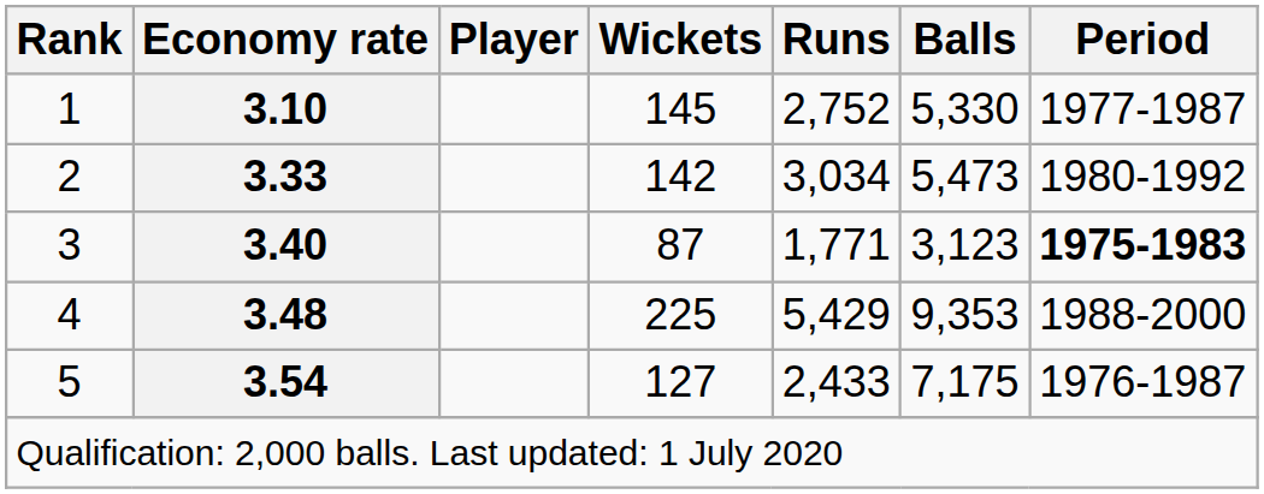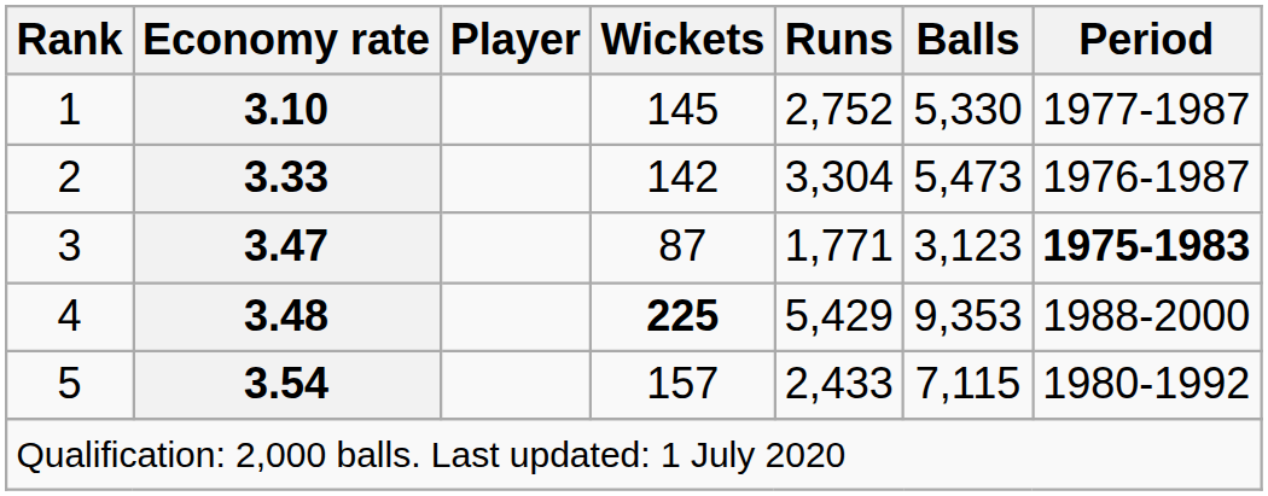2 | Runs: 3,034 -> 3,304
2 | Period: 1980-1992 -> 1976-1987
3 | Economy rate: 3.40 -> 3.47
4 | Wickets: normal -> bold
5 | Wickets: 127 -> 157
5 | Balls: 7,175 -> 7,115
5 | Period: 1976-1987 -> 1980-1992
